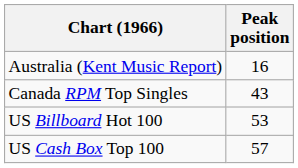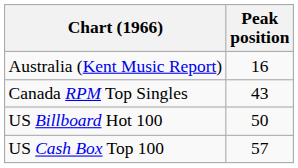US Billboard Hot 100 | Peak position: 53 -> 50
